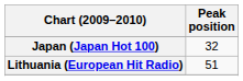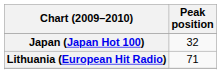Lithuania (European Hit Radio) | Peak position: 51 -> 71
